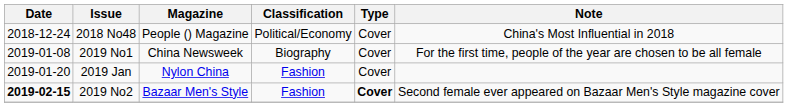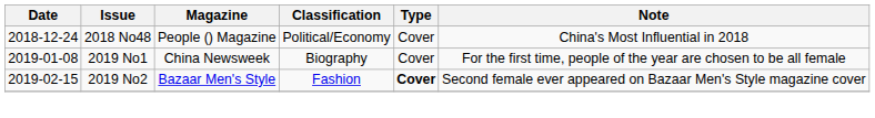- row: 2019-01-20 | 2019 Jan | Nylon China | Fashion | Cover
2019 No2 | Date: bold -> normal
